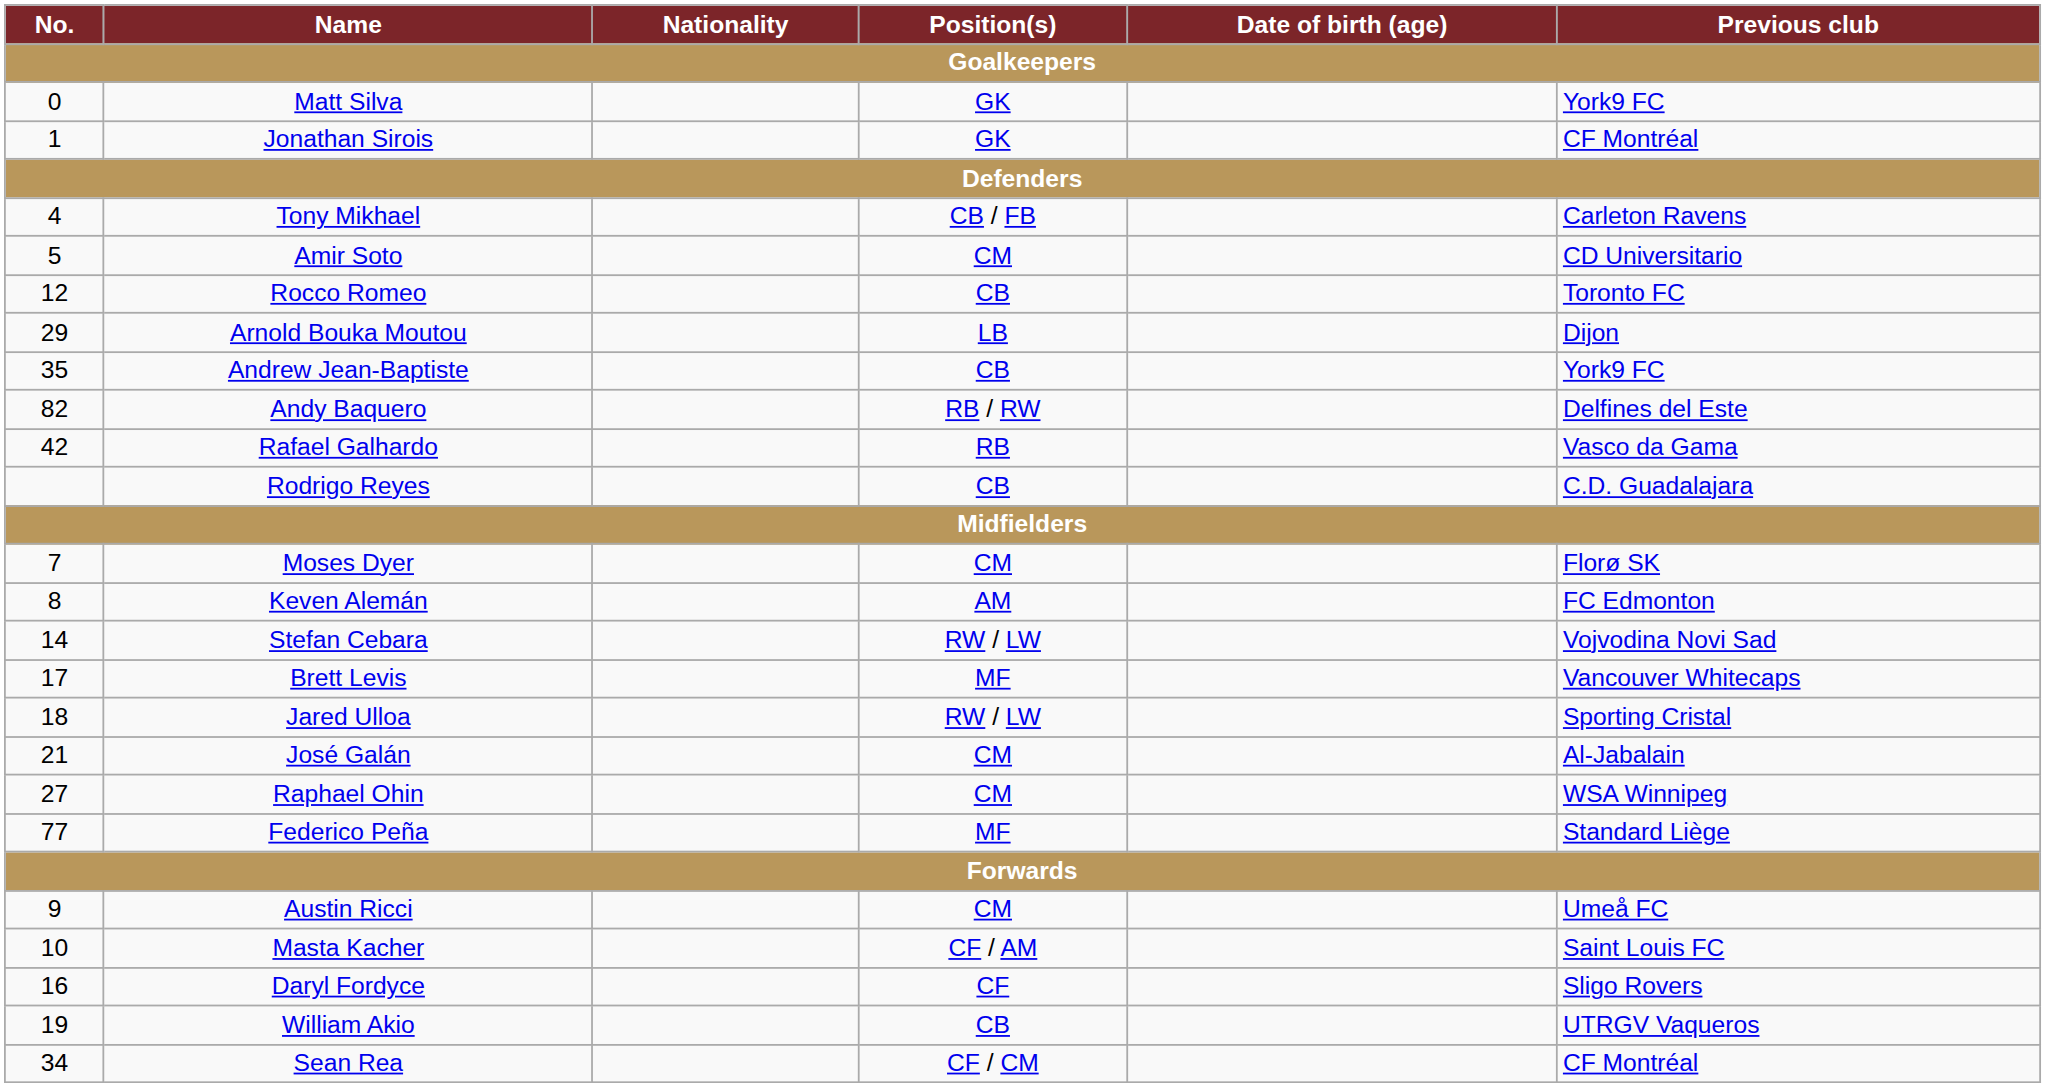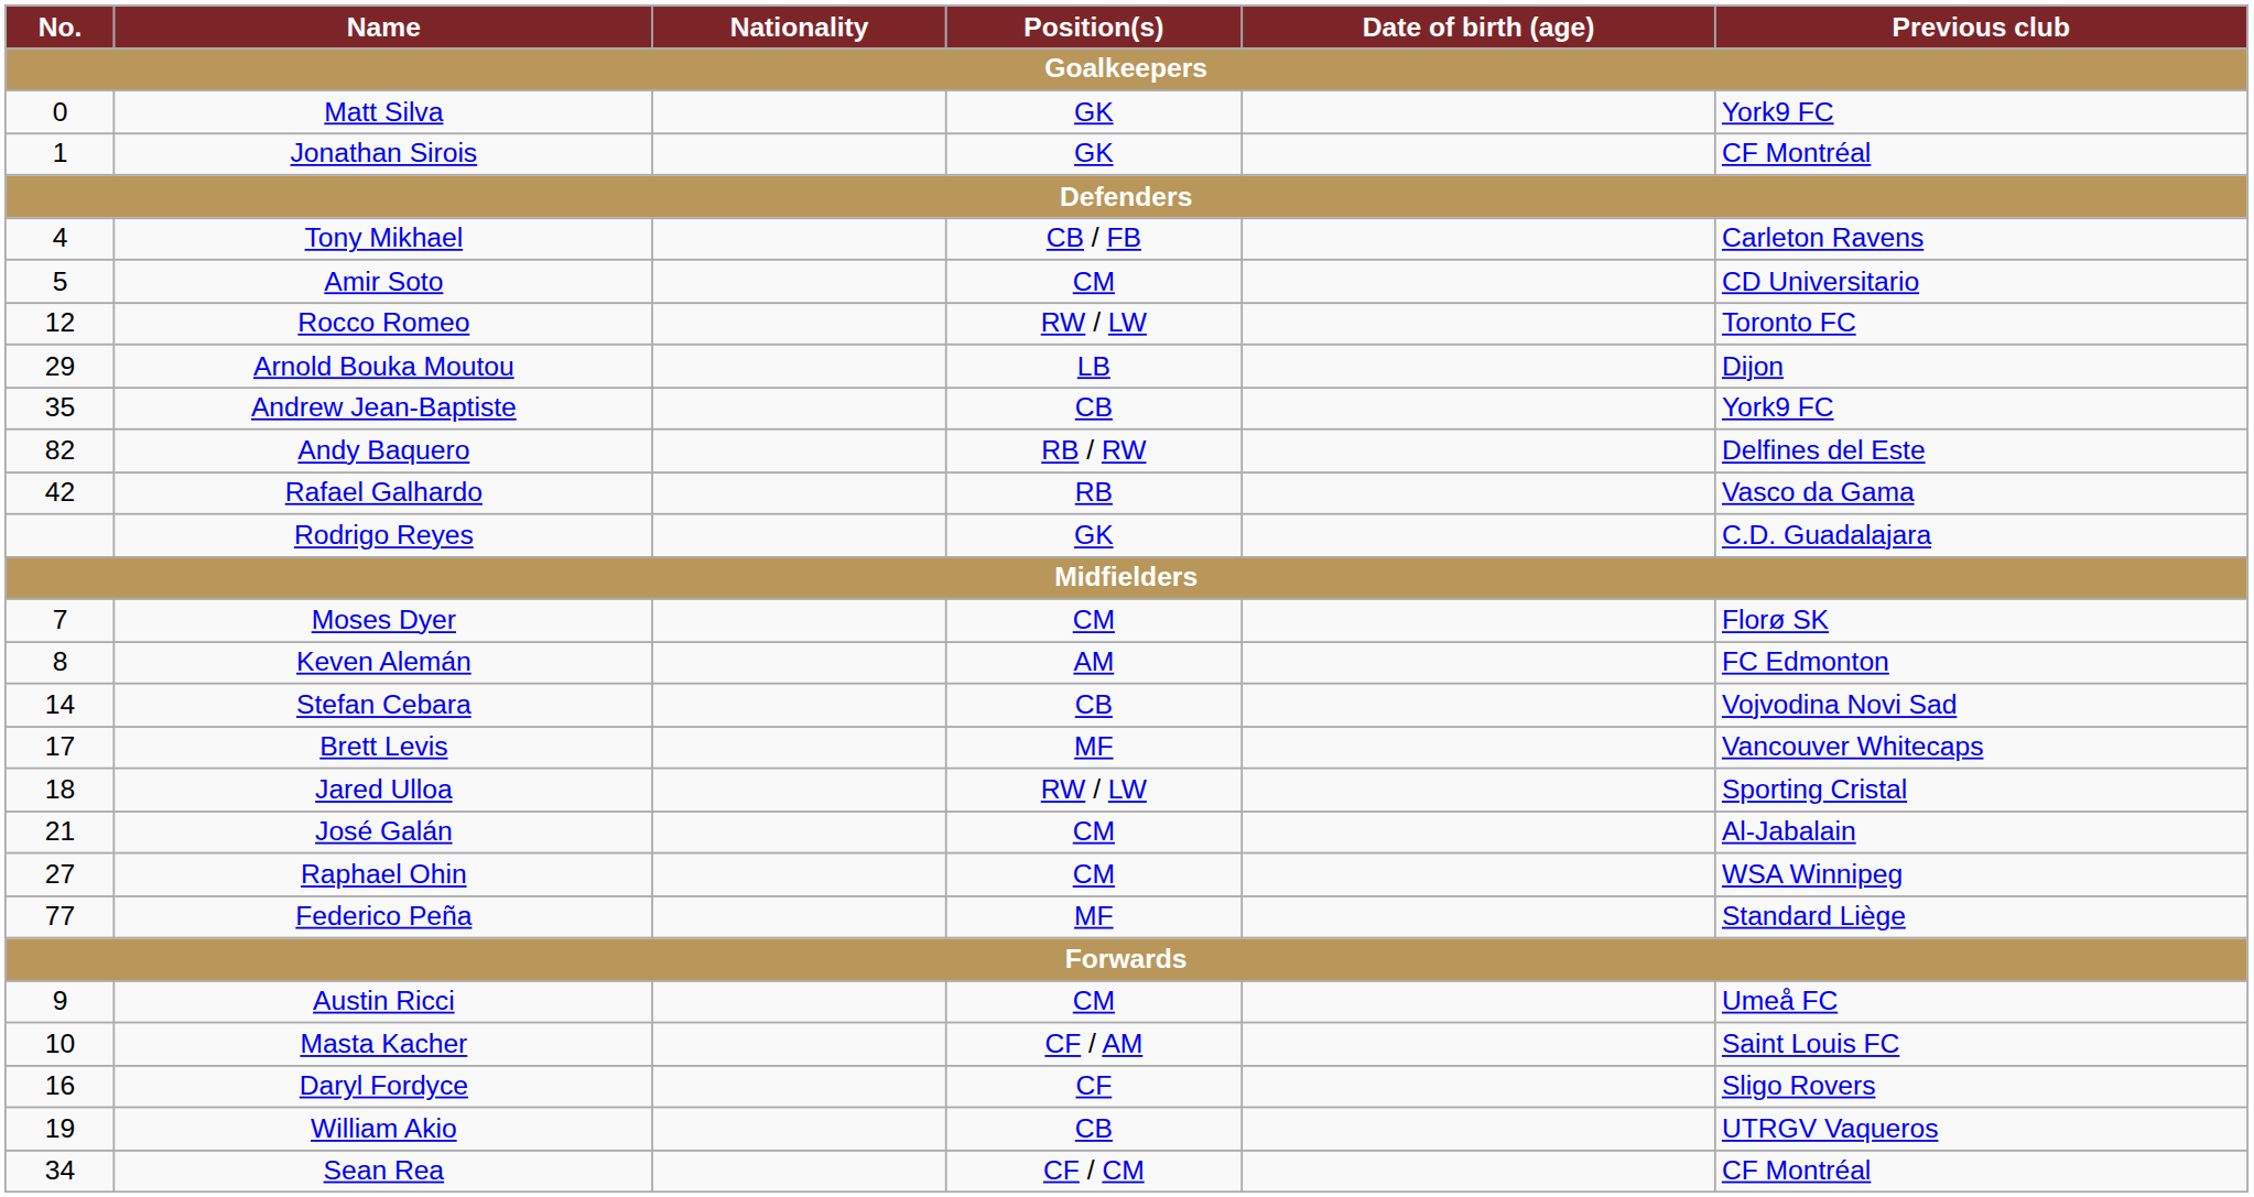Rocco Romeo | Position(s): CB -> RW / LW
Rodrigo Reyes | Position(s): CB -> GK
Stefan Cebara | Position(s): RW / LW -> CB
